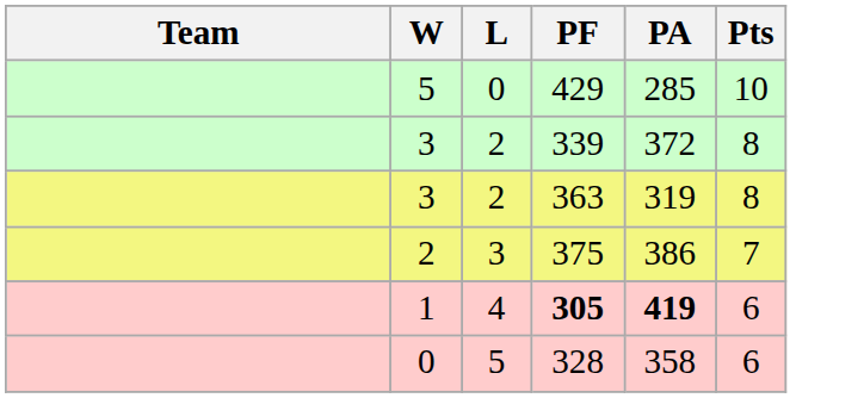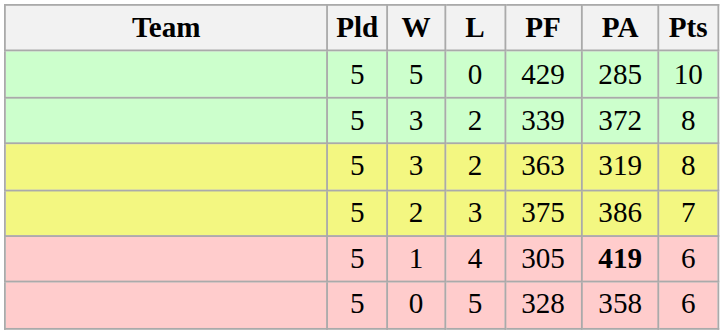+ column: Pld | 5 | 5 | 5 | 5 | 5 | 5
1 | PF: bold -> normal
